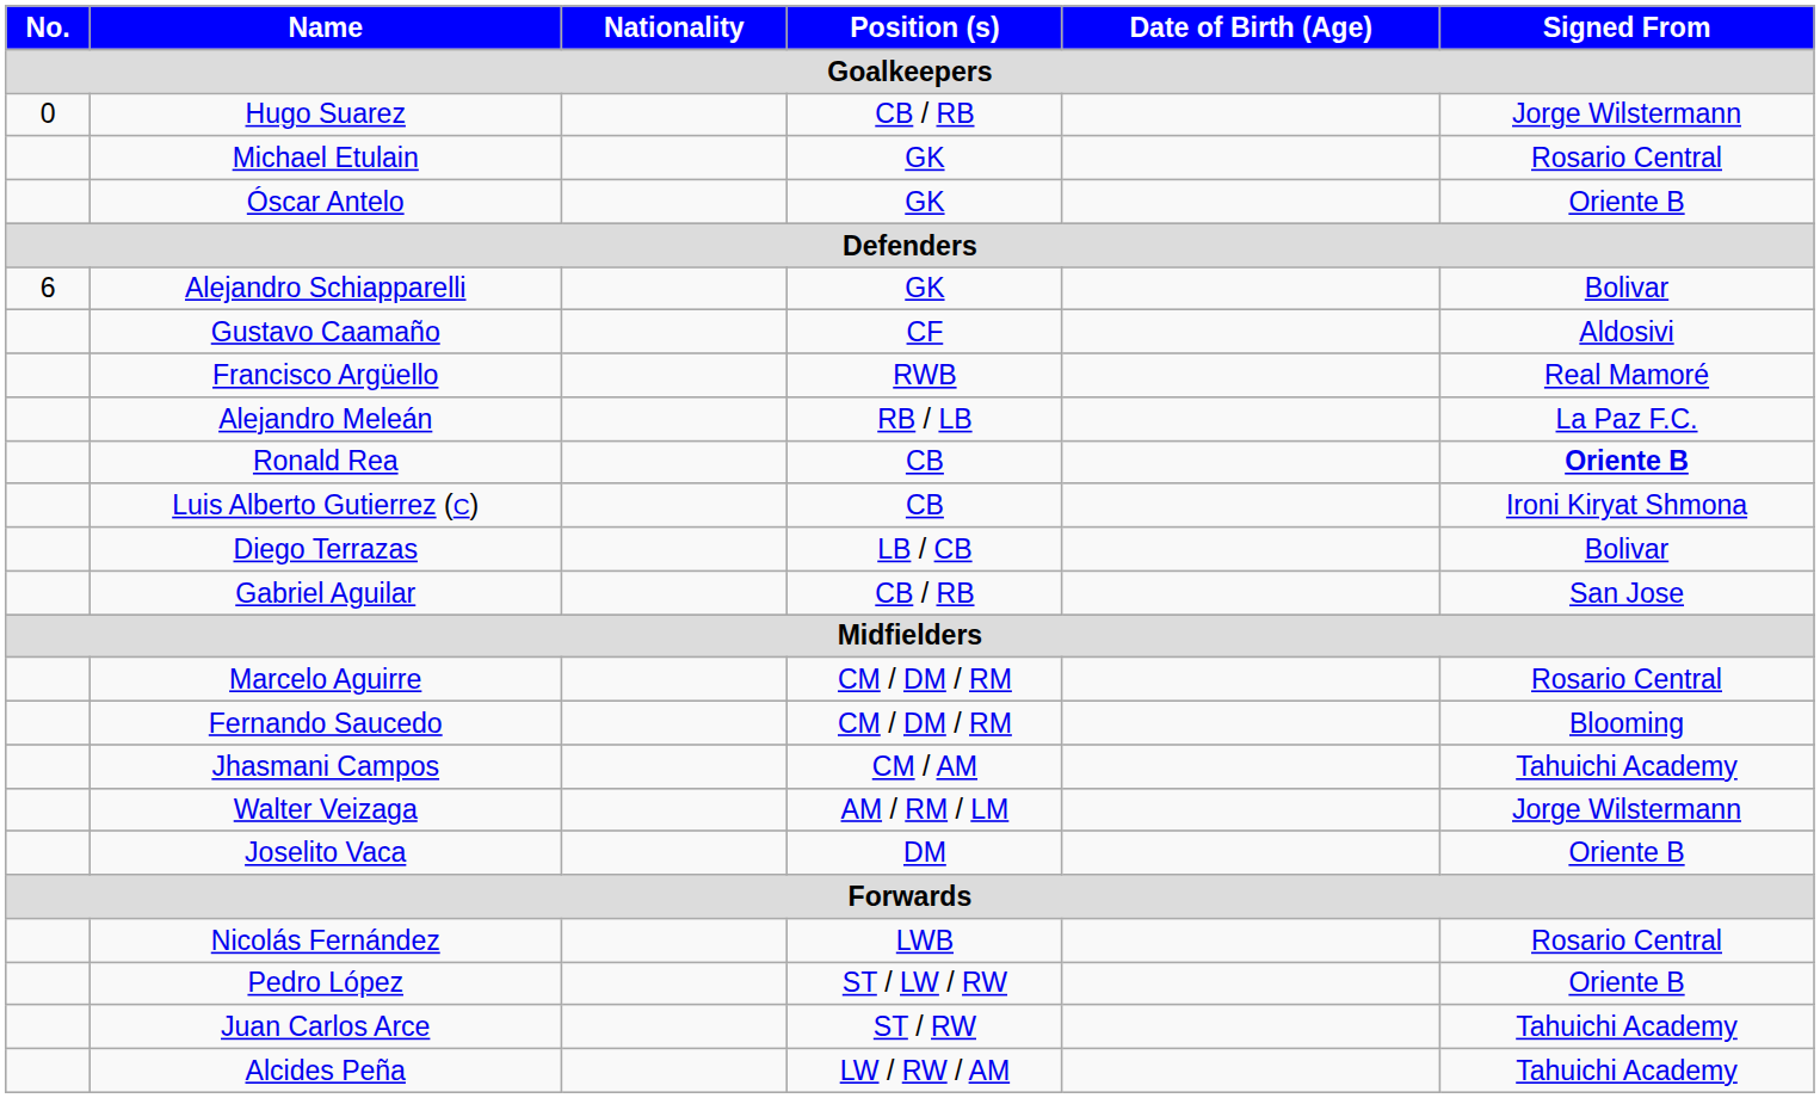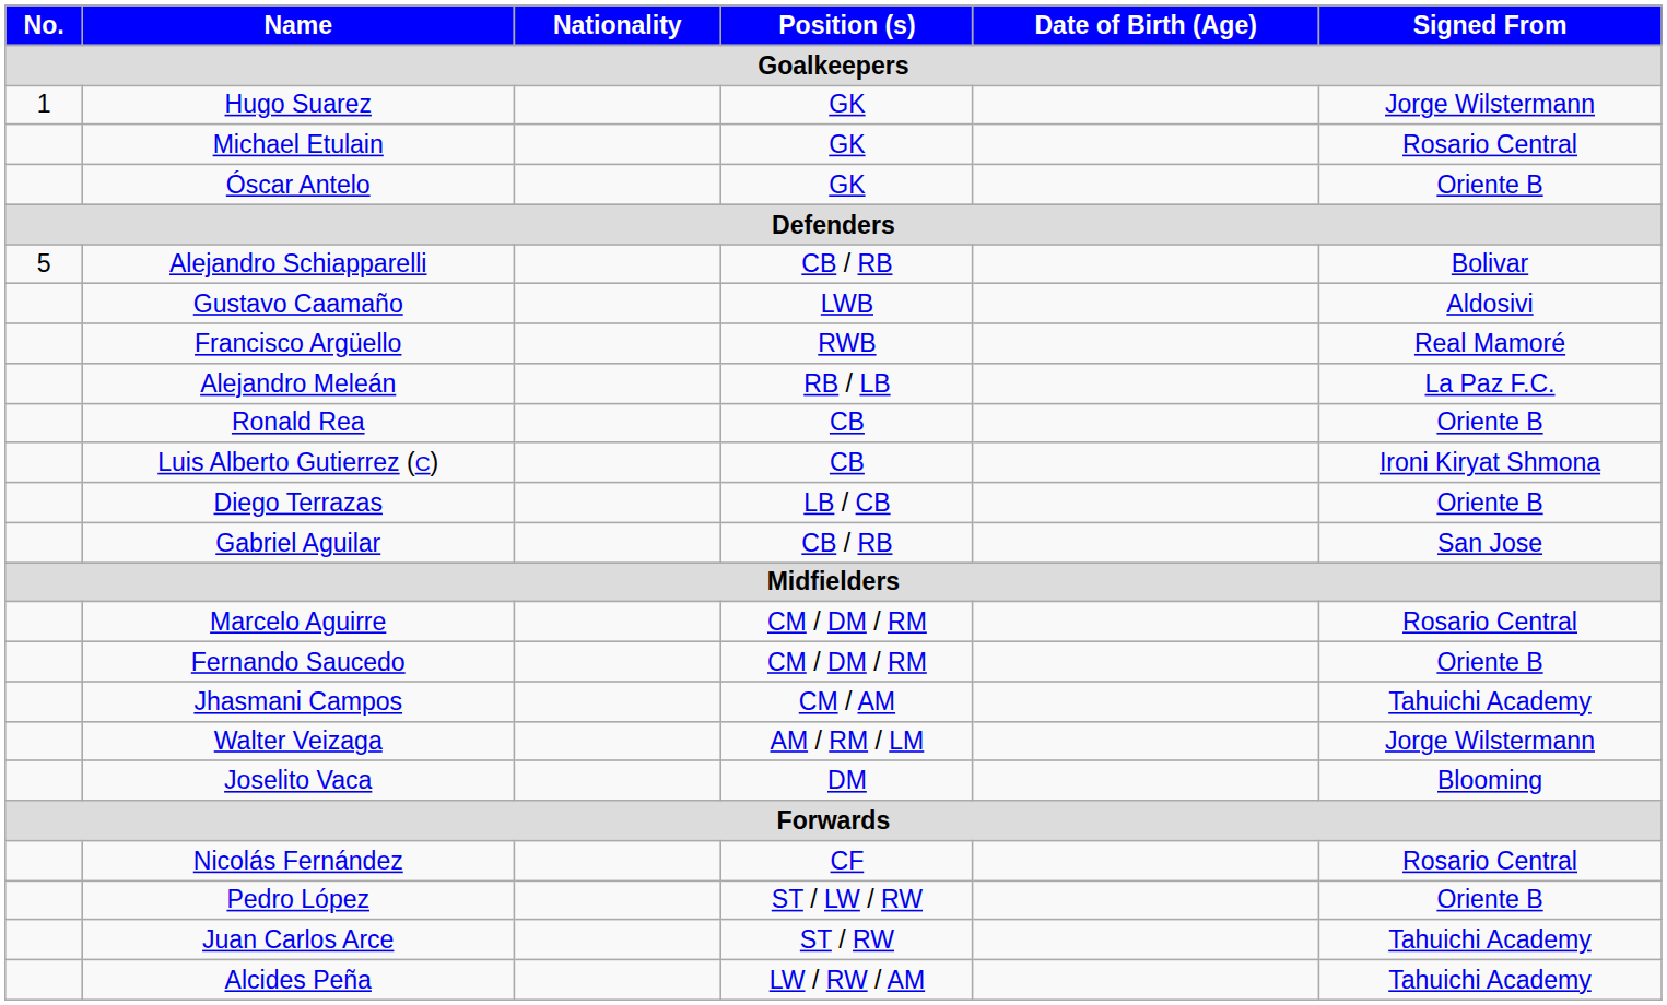Hugo Suarez | No. / Goalkeepers: 0 -> 1
Hugo Suarez | Position (s) / Goalkeepers: CB / RB -> GK
Alejandro Schiapparelli | No. / Goalkeepers: 6 -> 5
Alejandro Schiapparelli | Position (s) / Goalkeepers: GK -> CB / RB
Gustavo Caamaño | Position (s) / Goalkeepers: CF -> LWB
Ronald Rea | Signed From / Goalkeepers: bold -> normal
Diego Terrazas | Signed From / Goalkeepers: Bolivar -> Oriente B
Fernando Saucedo | Signed From / Goalkeepers: Blooming -> Oriente B
Joselito Vaca | Signed From / Goalkeepers: Oriente B -> Blooming
Nicolás Fernández | Position (s) / Goalkeepers: LWB -> CF
